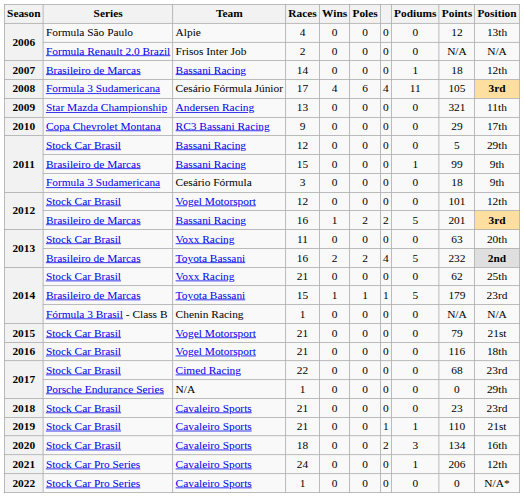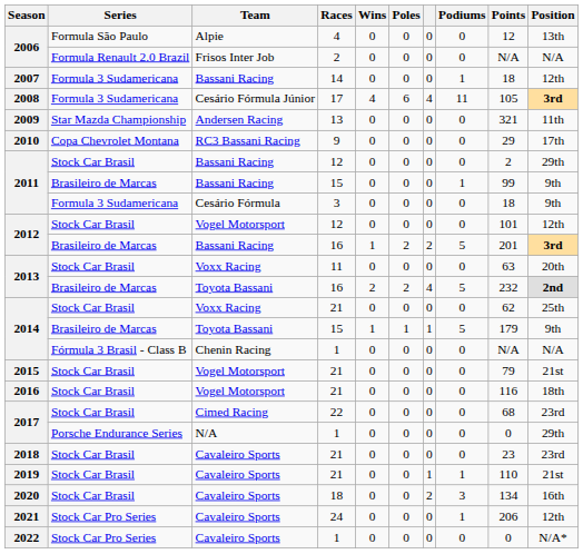2007 | Series: Brasileiro de Marcas -> Formula 3 Sudamericana
2011 / 12 | Points: 5 -> 2
2014 / 15 | Position: 23rd -> 9th
